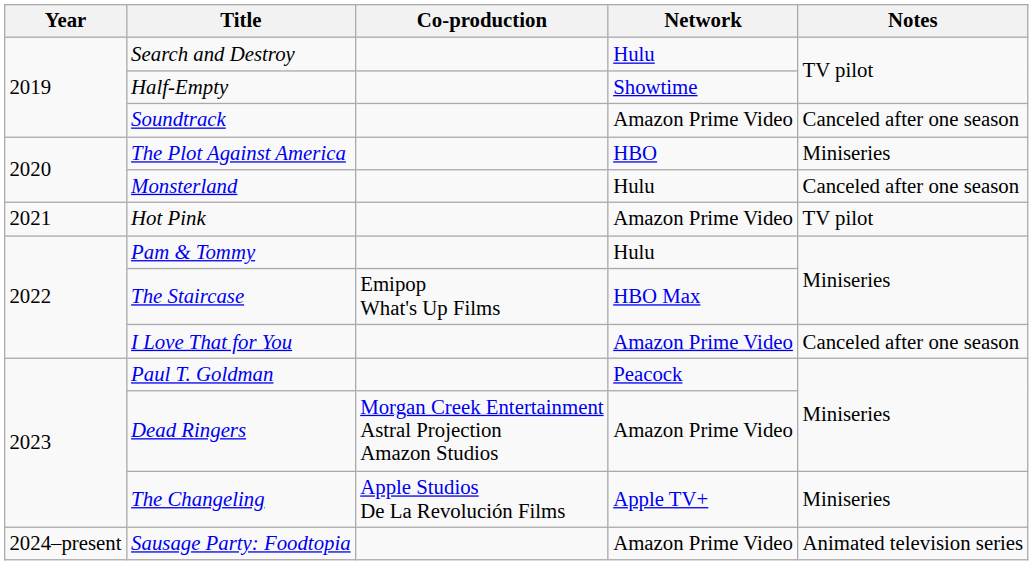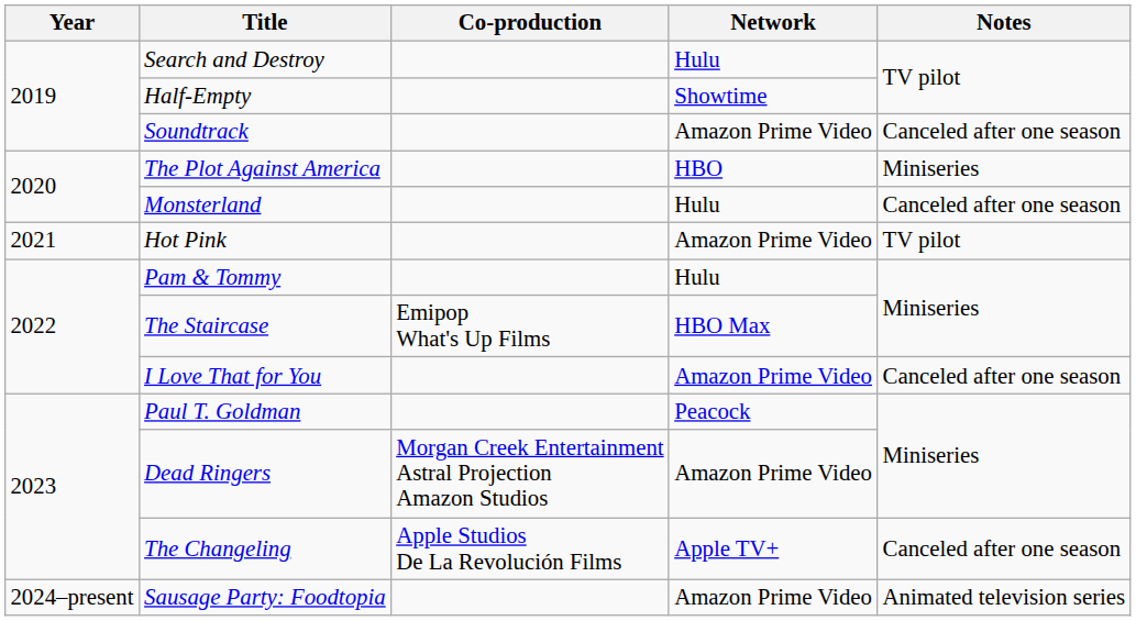The Changeling | Notes: Miniseries -> Canceled after one season
